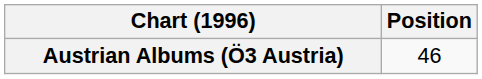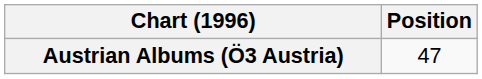Austrian Albums (Ö3 Austria) | Position: 46 -> 47
